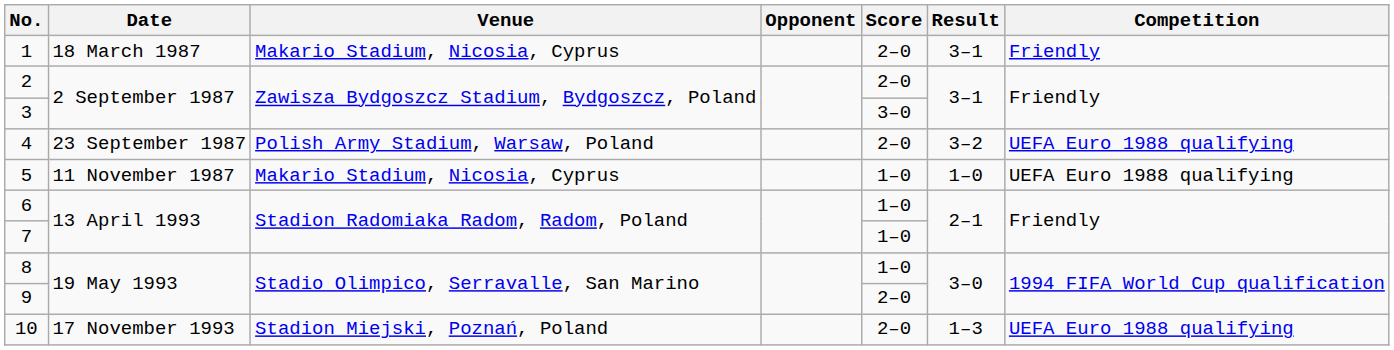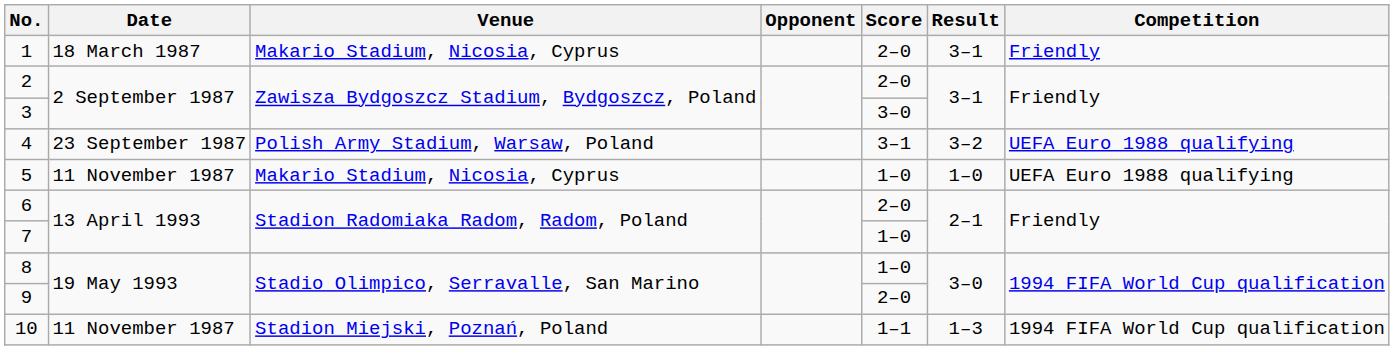4 | Score: 2–0 -> 3–1
6 | Score: 1–0 -> 2–0
10 | Date: 17 November 1993 -> 11 November 1987
10 | Score: 2–0 -> 1–1
10 | Competition: UEFA Euro 1988 qualifying -> 1994 FIFA World Cup qualification
